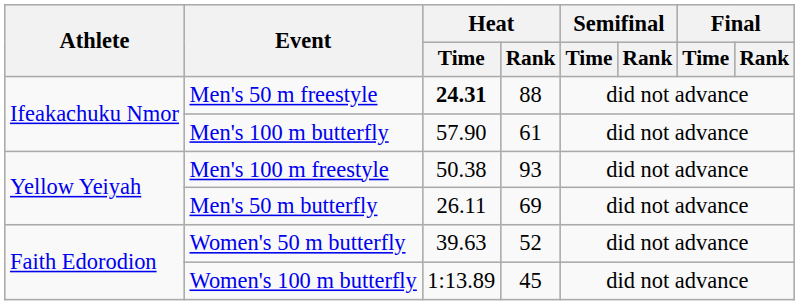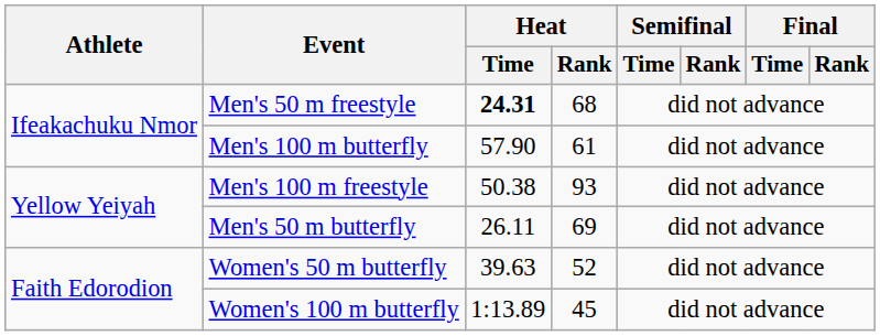Men's 50 m freestyle | Heat / Rank: 88 -> 68
